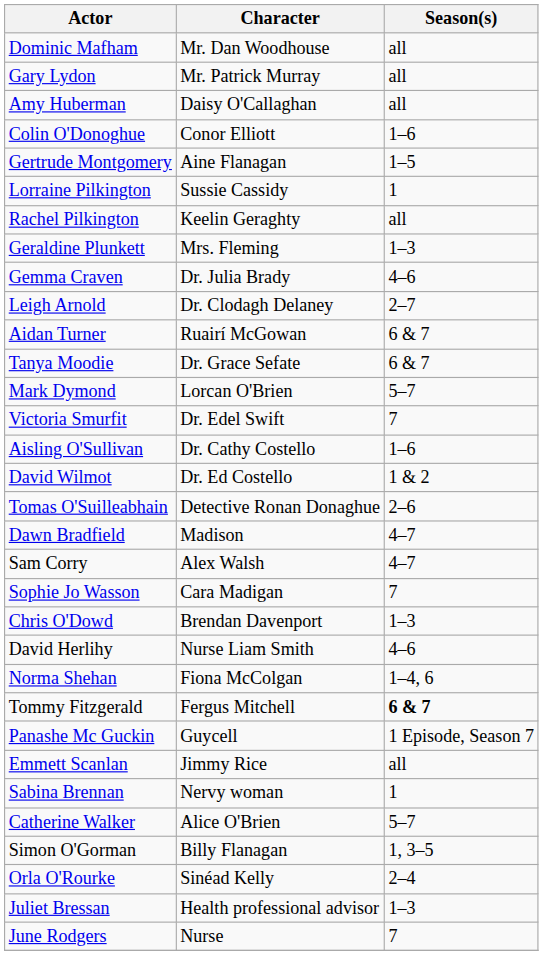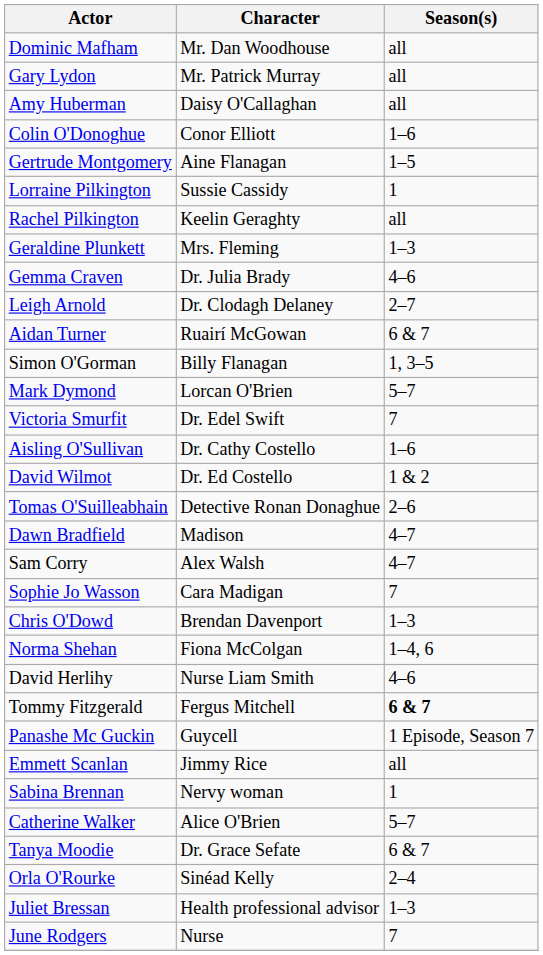rows swapped: Tanya Moodie <-> Simon O'Gorman
rows swapped: David Herlihy <-> Norma Shehan
